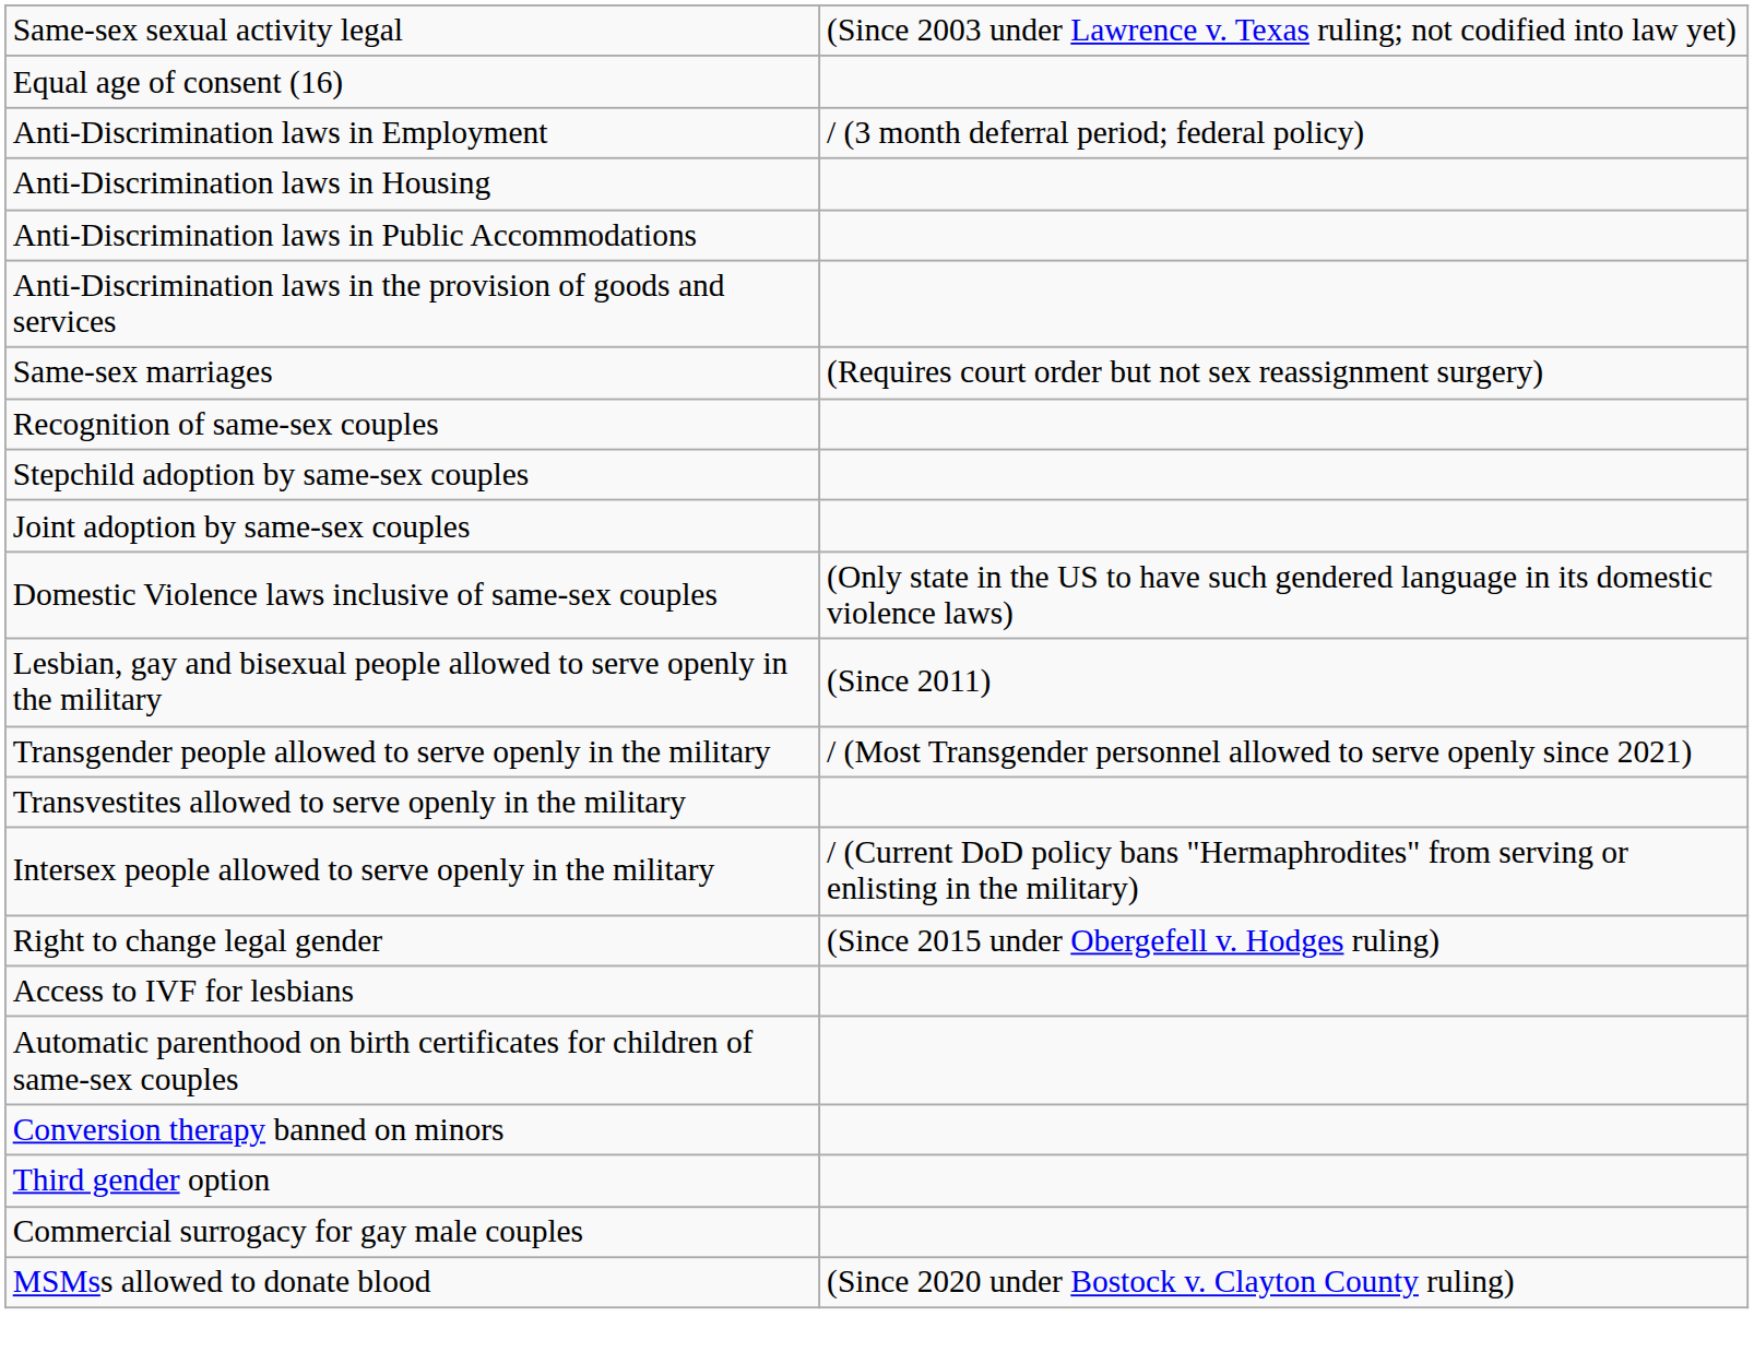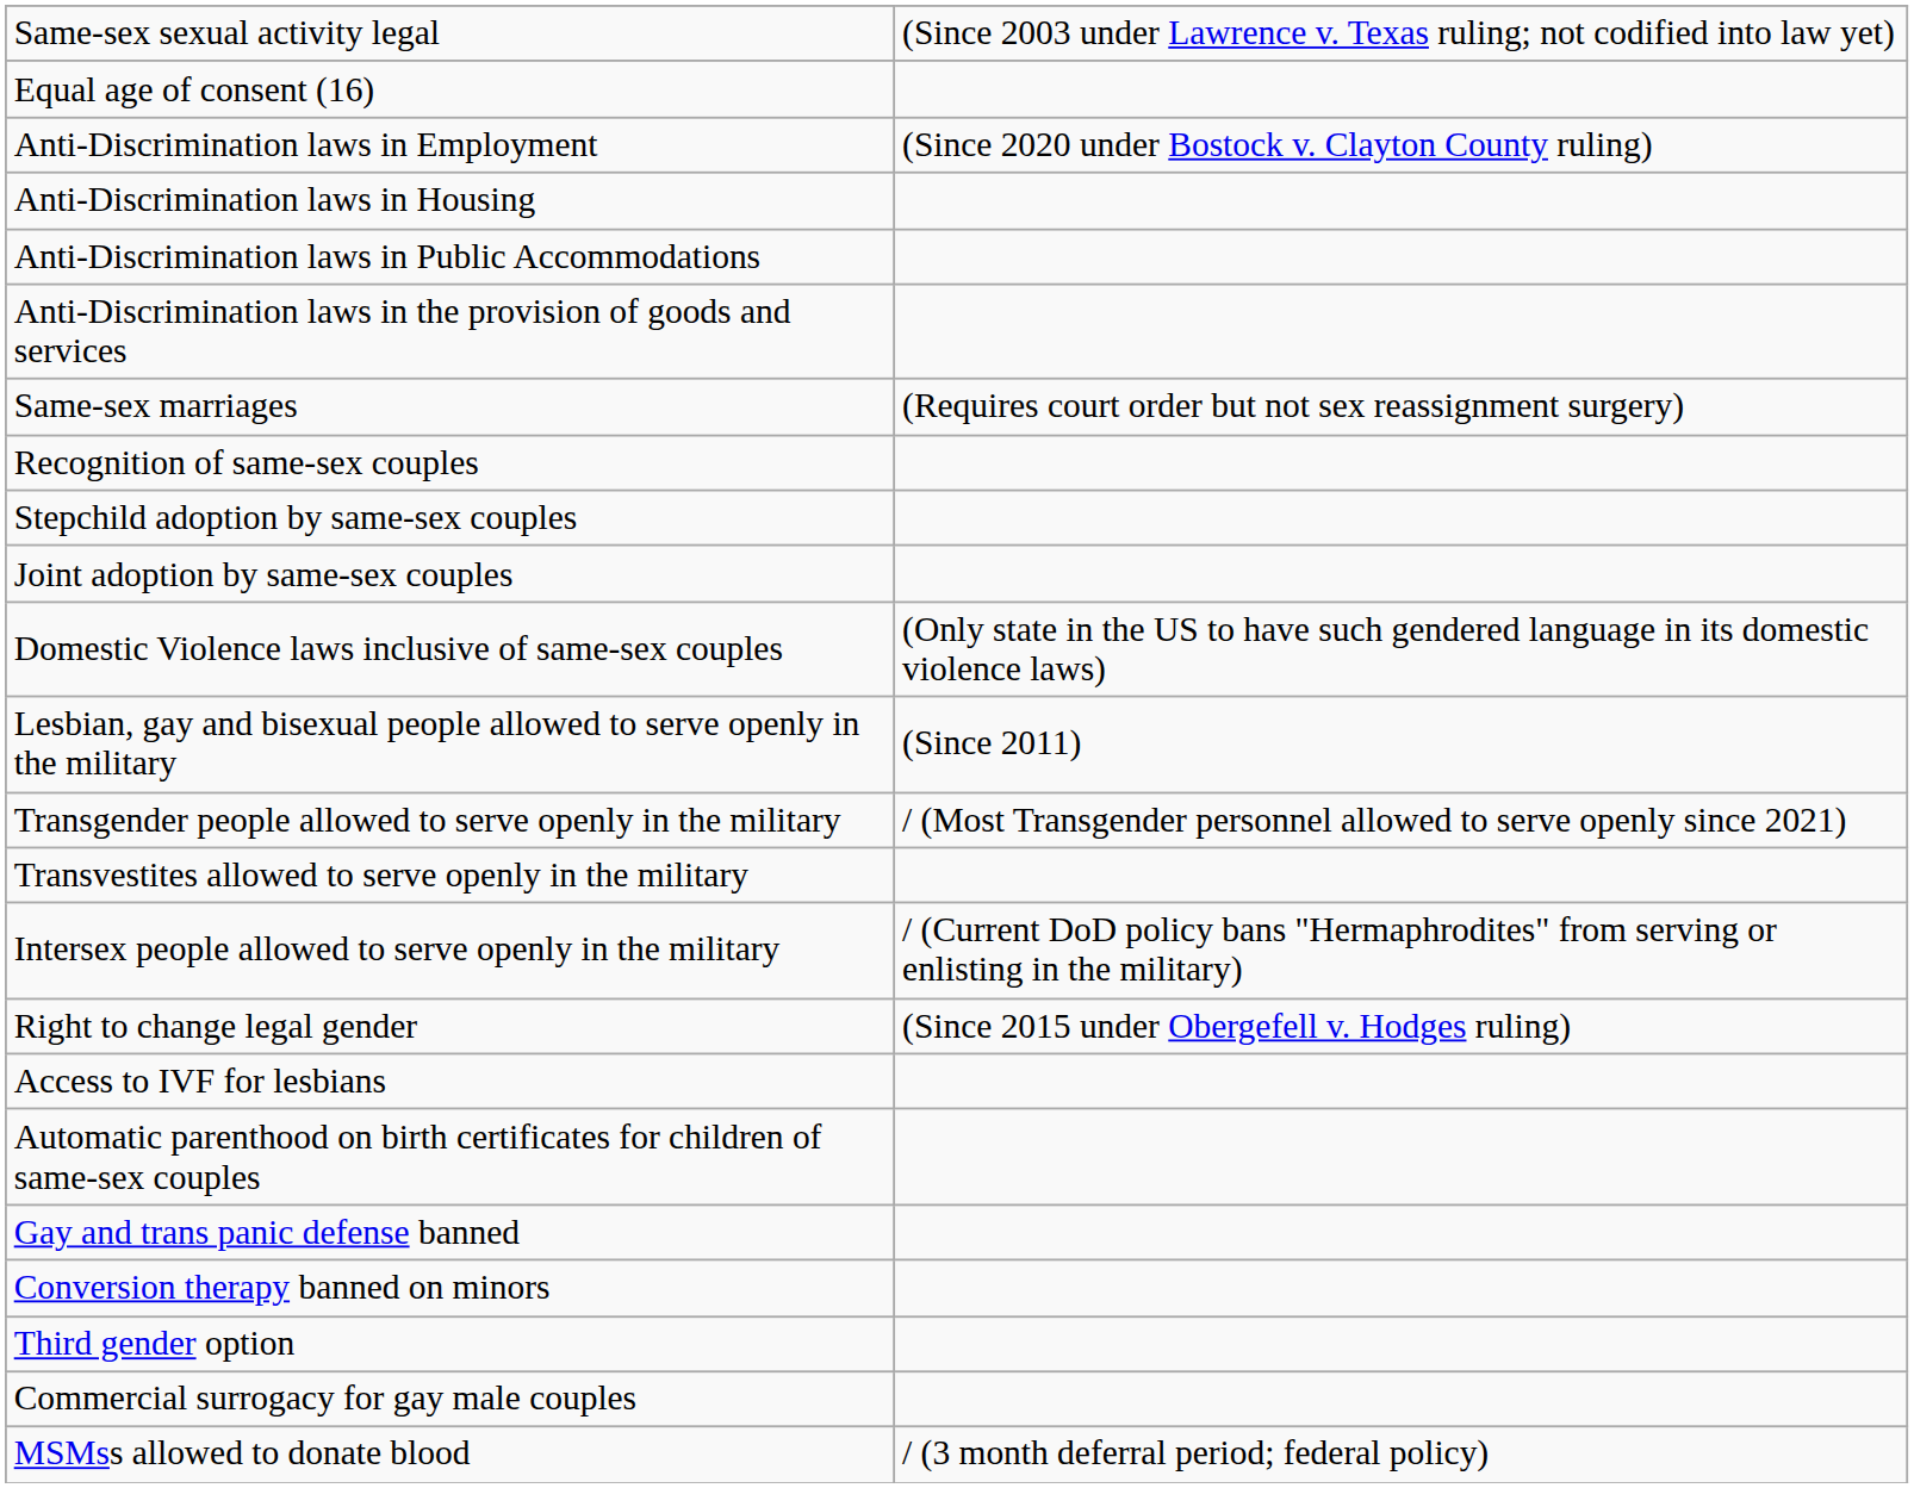Anti-Discrimination laws in Employment | column 2: / (3 month deferral period; federal policy) -> (Since 2020 under Bostock v. Clayton County ruling)
+ row: Gay and trans panic defense banned
MSMss allowed to donate blood | column 2: (Since 2020 under Bostock v. Clayton County ruling) -> / (3 month deferral period; federal policy)
